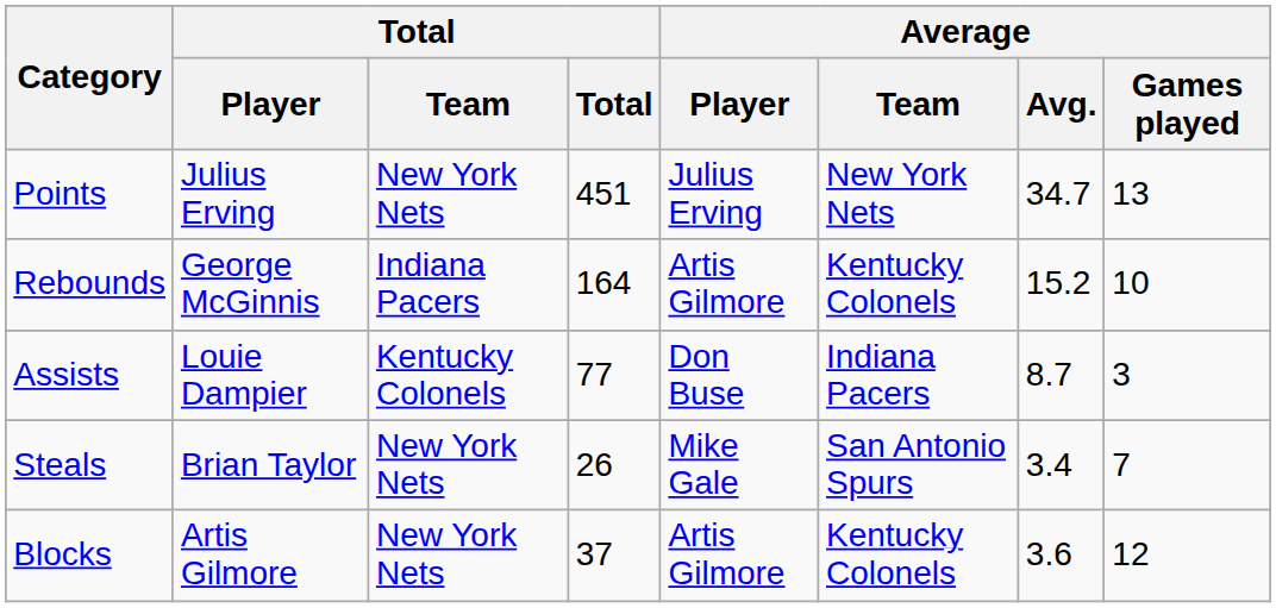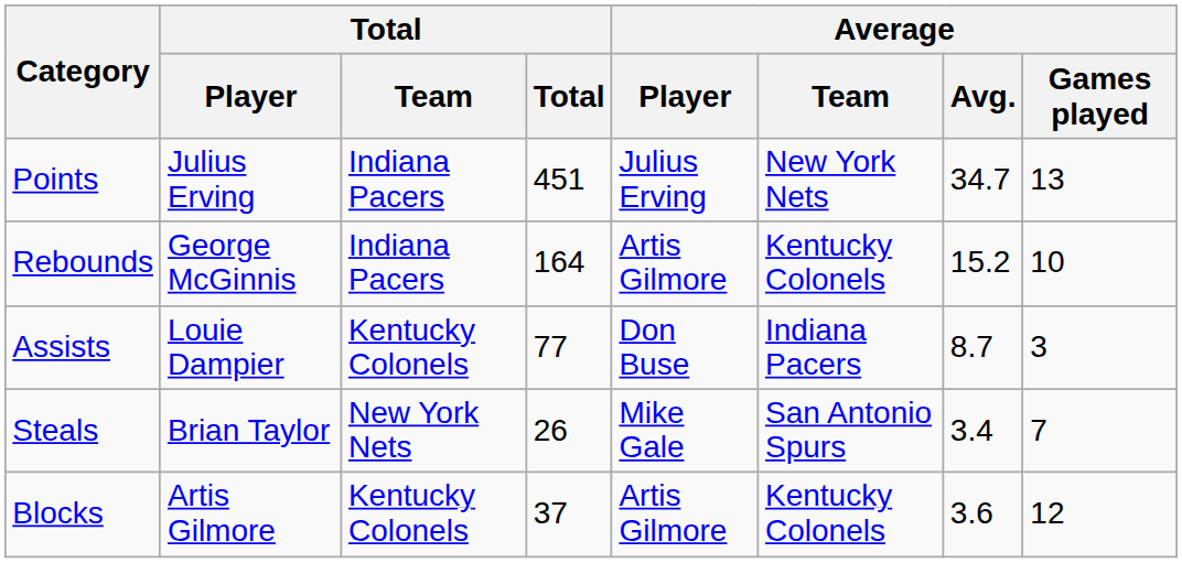Points | Total / Team: New York Nets -> Indiana Pacers
Blocks | Total / Team: New York Nets -> Kentucky Colonels
